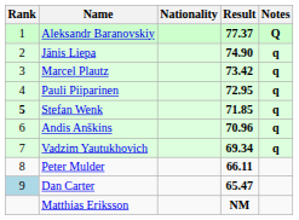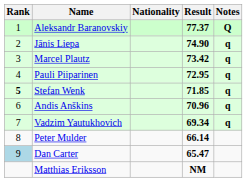Peter Mulder | Result: 66.11 -> 66.14
